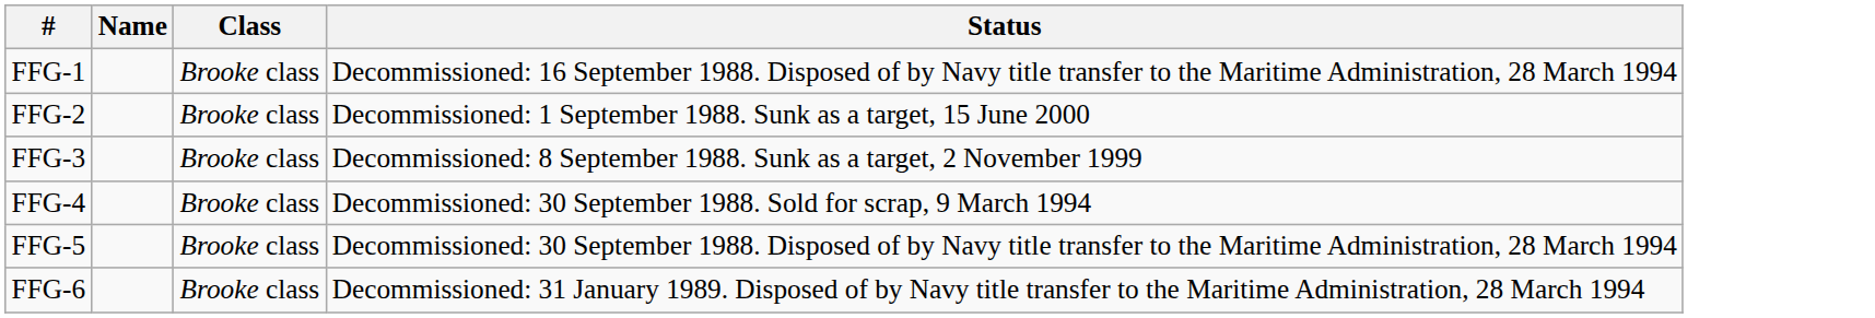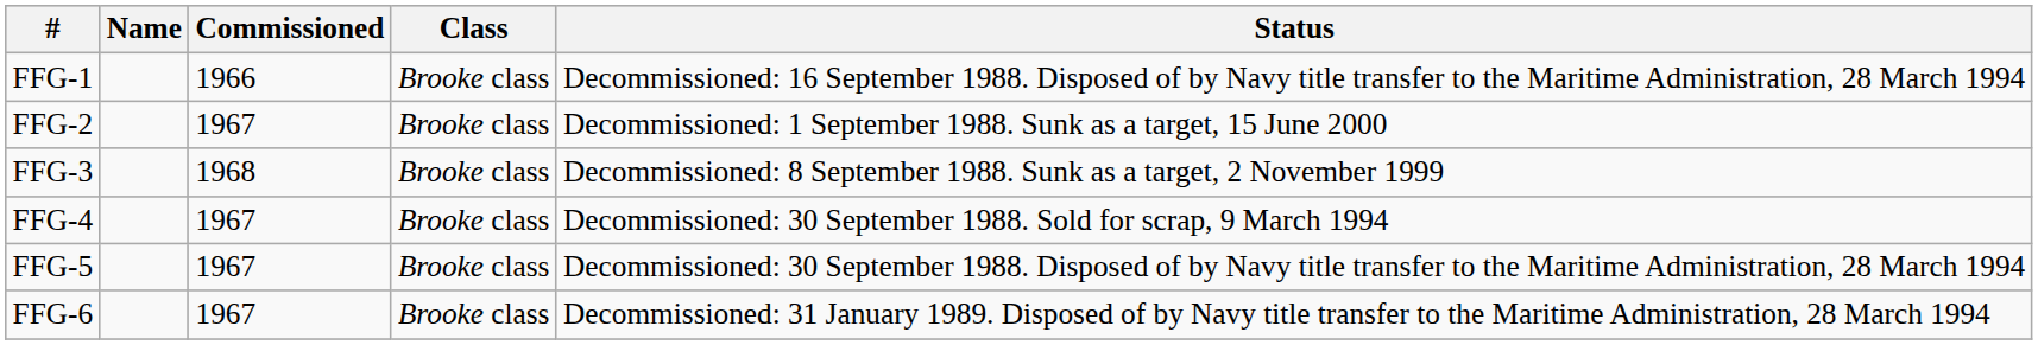+ column: Commissioned | 1966 | 1967 | 1968 | 1967 | 1967 | 1967
